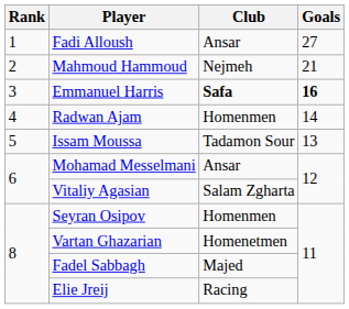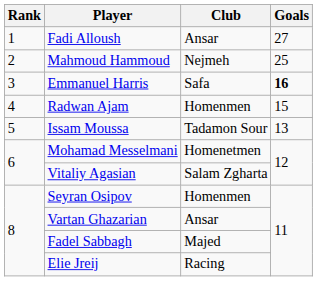Mahmoud Hammoud | Goals: 21 -> 25
Emmanuel Harris | Club: bold -> normal
Radwan Ajam | Goals: 14 -> 15
Mohamad Messelmani | Club: Ansar -> Homenetmen
Vartan Ghazarian | Club: Homenetmen -> Ansar
